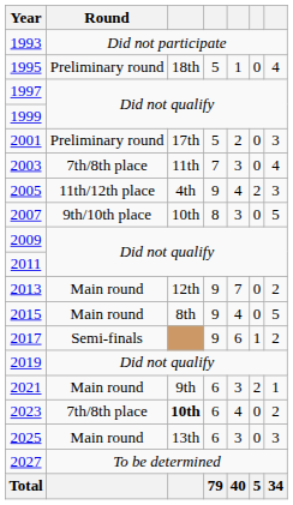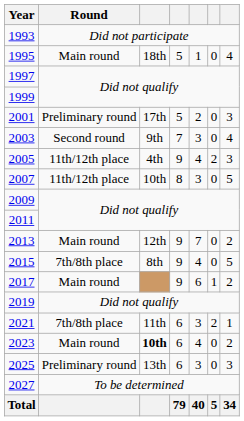1995 | Round: Preliminary round -> Main round
2003 | Round: 7th/8th place -> Second round
2003 | column 3: 11th -> 9th
2007 | Round: 9th/10th place -> 11th/12th place
2015 | Round: Main round -> 7th/8th place
2017 | Round: Semi-finals -> Main round
2021 | Round: Main round -> 7th/8th place
2021 | column 3: 9th -> 11th
2023 | Round: 7th/8th place -> Main round
2025 | Round: Main round -> Preliminary round
